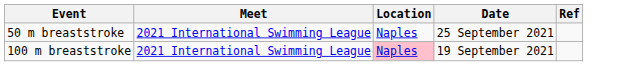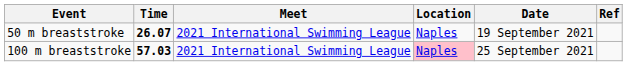+ column: Time | 26.07 | 57.03
50 m breaststroke | Date: 25 September 2021 -> 19 September 2021
100 m breaststroke | Date: 19 September 2021 -> 25 September 2021
